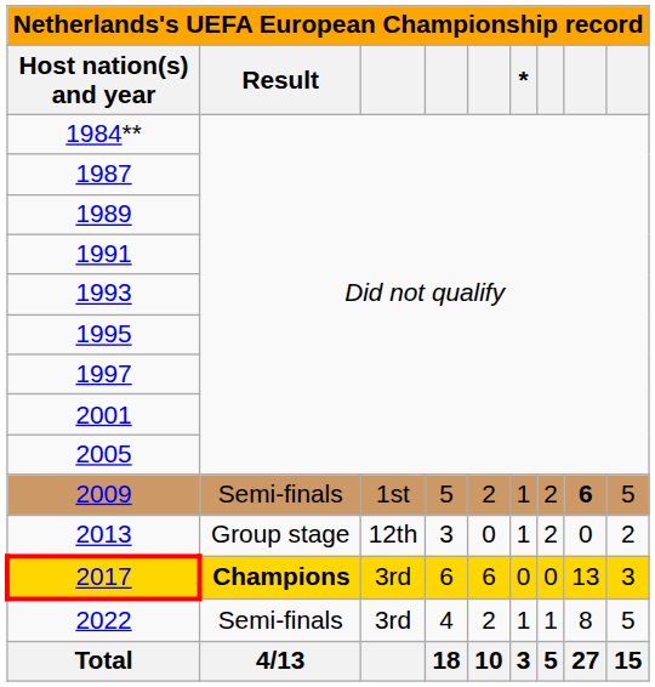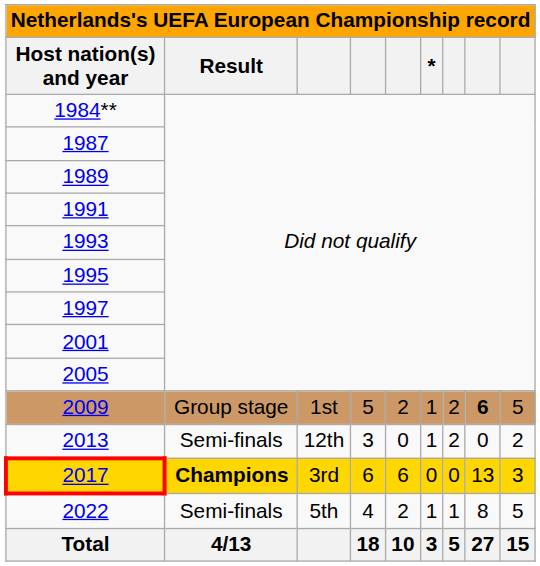2009 | Result: Semi-finals -> Group stage
2013 | Result: Group stage -> Semi-finals
2022 | column 3: 3rd -> 5th
